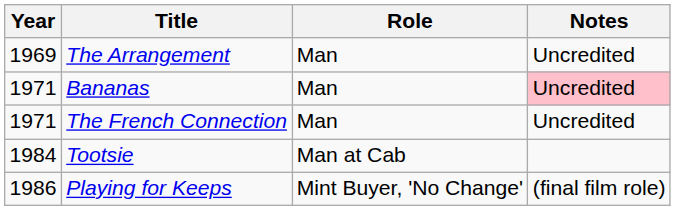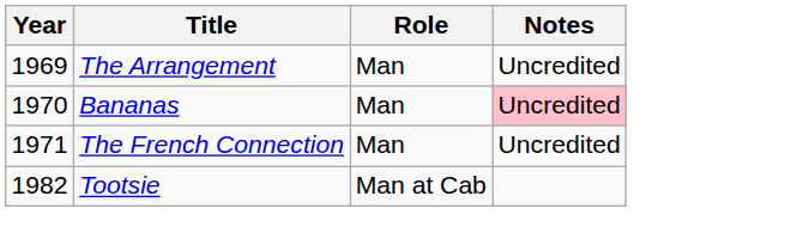Bananas | Year: 1971 -> 1970
Tootsie | Year: 1984 -> 1982
- row: 1986 | Playing for Keeps | Mint Buyer, 'No Change' | (final film role)
